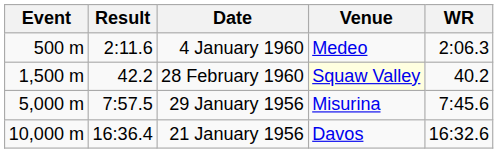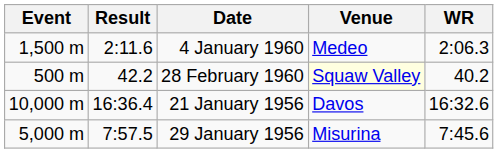4 January 1960 | Event: 500 m -> 1,500 m
28 February 1960 | Event: 1,500 m -> 500 m
rows swapped: 29 January 1956 <-> 21 January 1956
